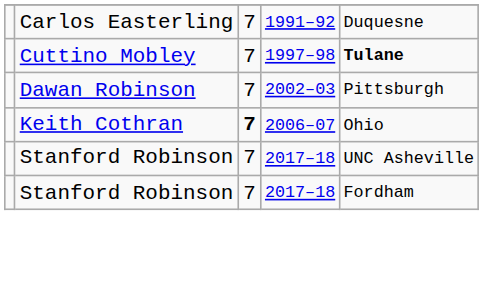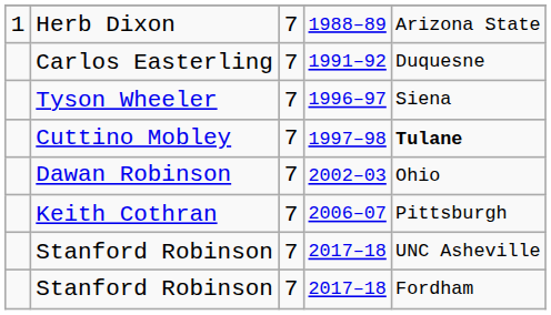+ row: 1 | Herb Dixon | 7 | 1988–89 | Arizona State
+ row: Tyson Wheeler | 7 | 1996–97 | Siena
Dawan Robinson | column 5: Pittsburgh -> Ohio
Keith Cothran | column 3: bold -> normal
Keith Cothran | column 5: Ohio -> Pittsburgh
